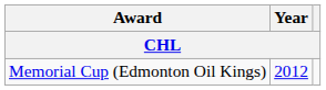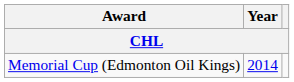Memorial Cup (Edmonton Oil Kings) | Year: 2012 -> 2014
